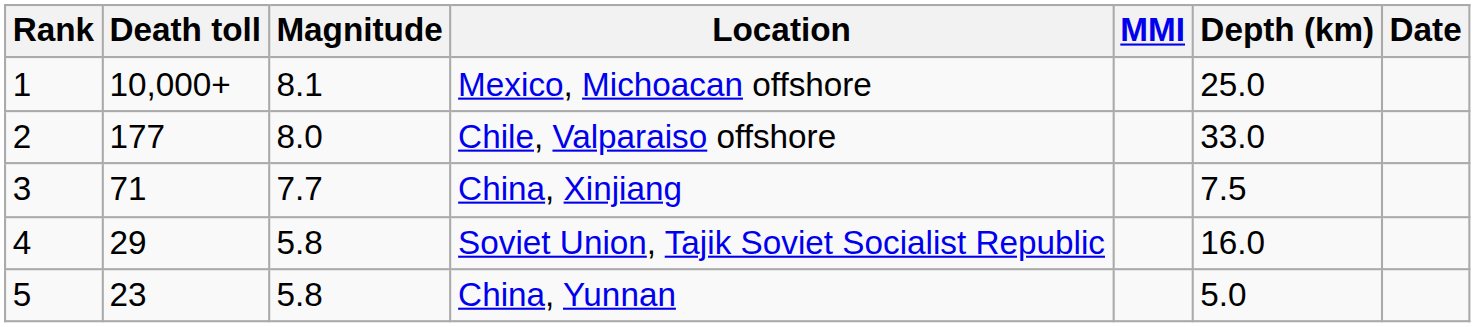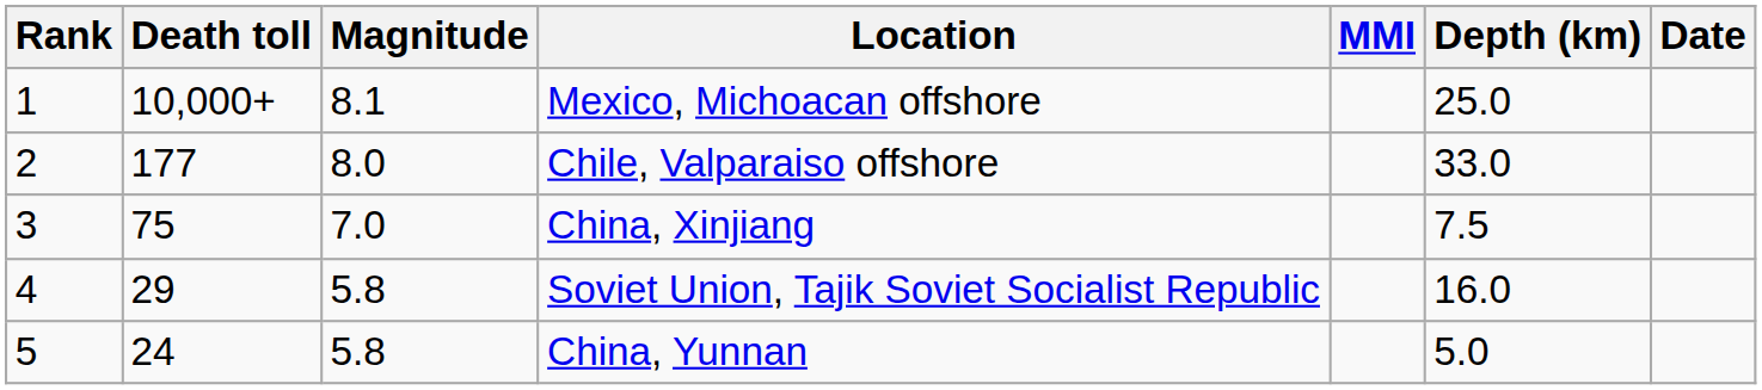China, Xinjiang | Death toll: 71 -> 75
China, Xinjiang | Magnitude: 7.7 -> 7.0
China, Yunnan | Death toll: 23 -> 24
